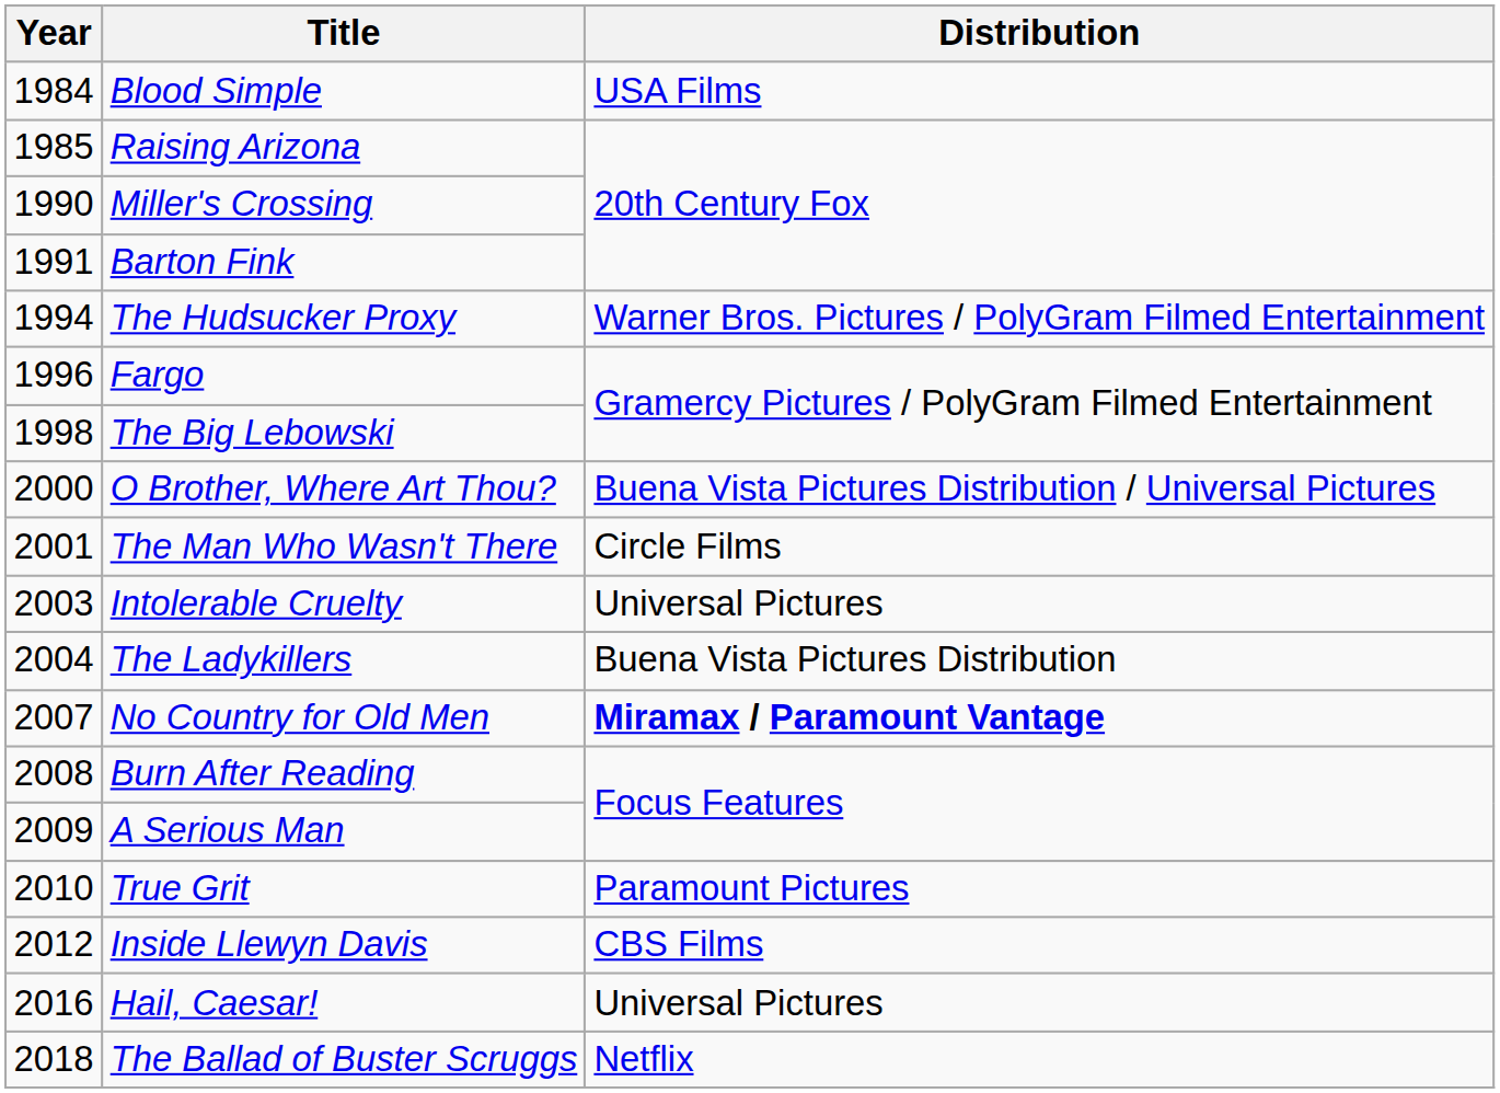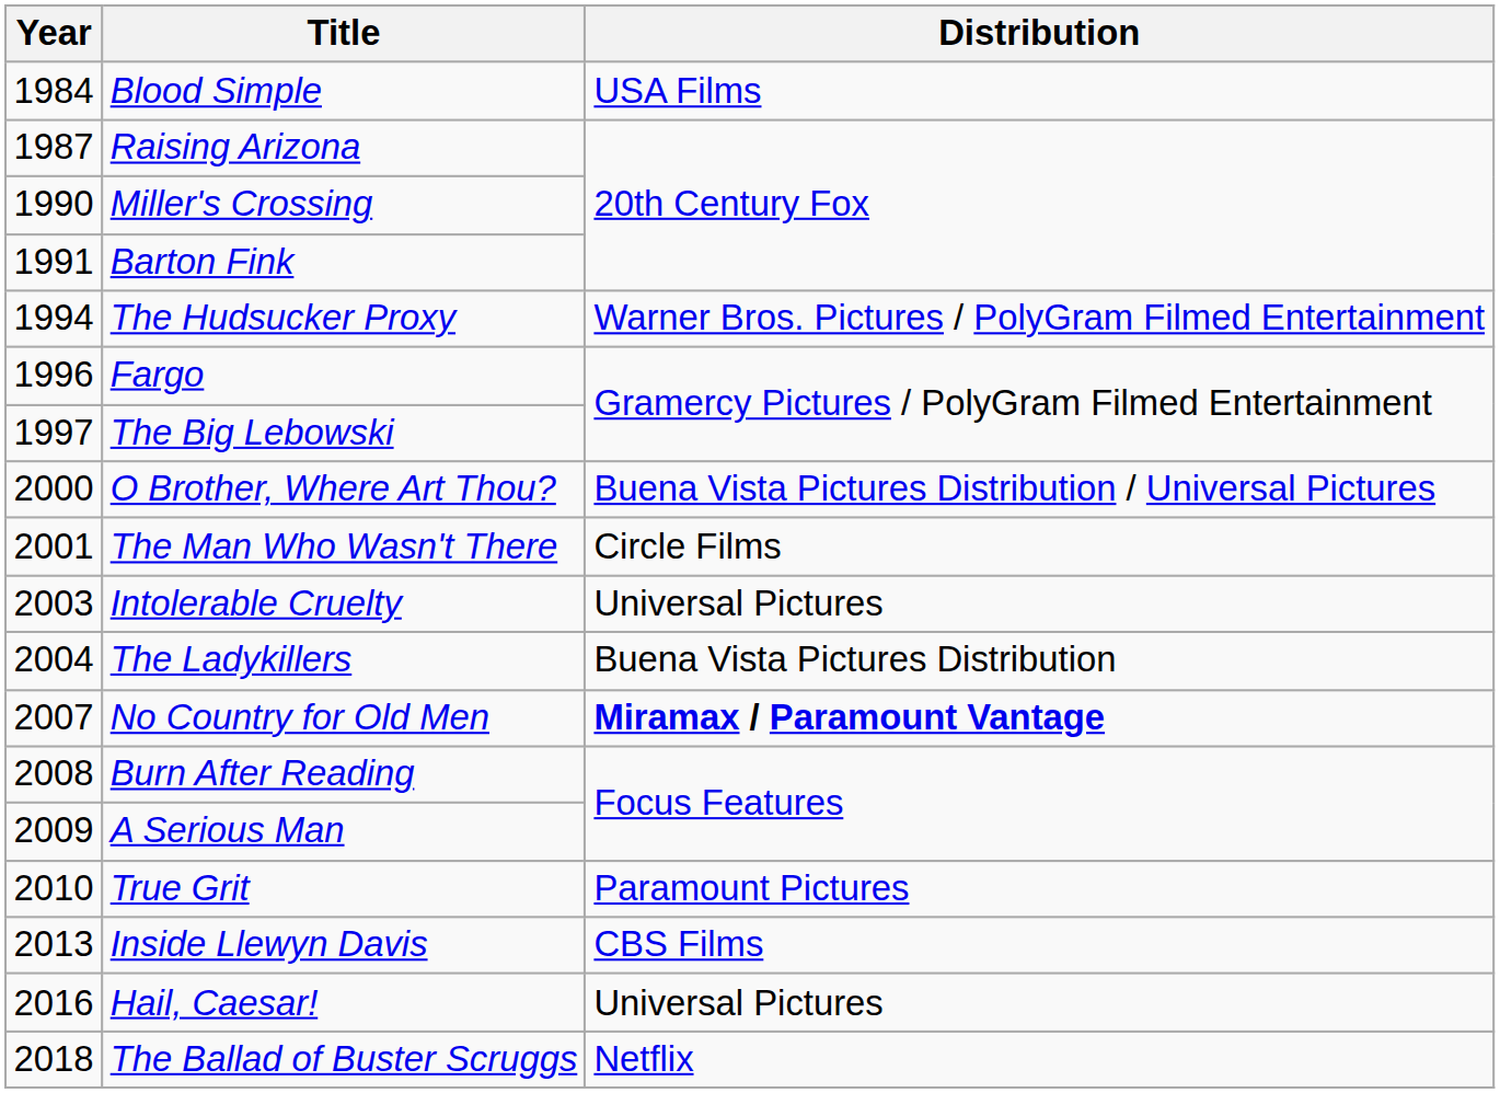Raising Arizona | Year: 1985 -> 1987
The Big Lebowski | Year: 1998 -> 1997
Inside Llewyn Davis | Year: 2012 -> 2013
